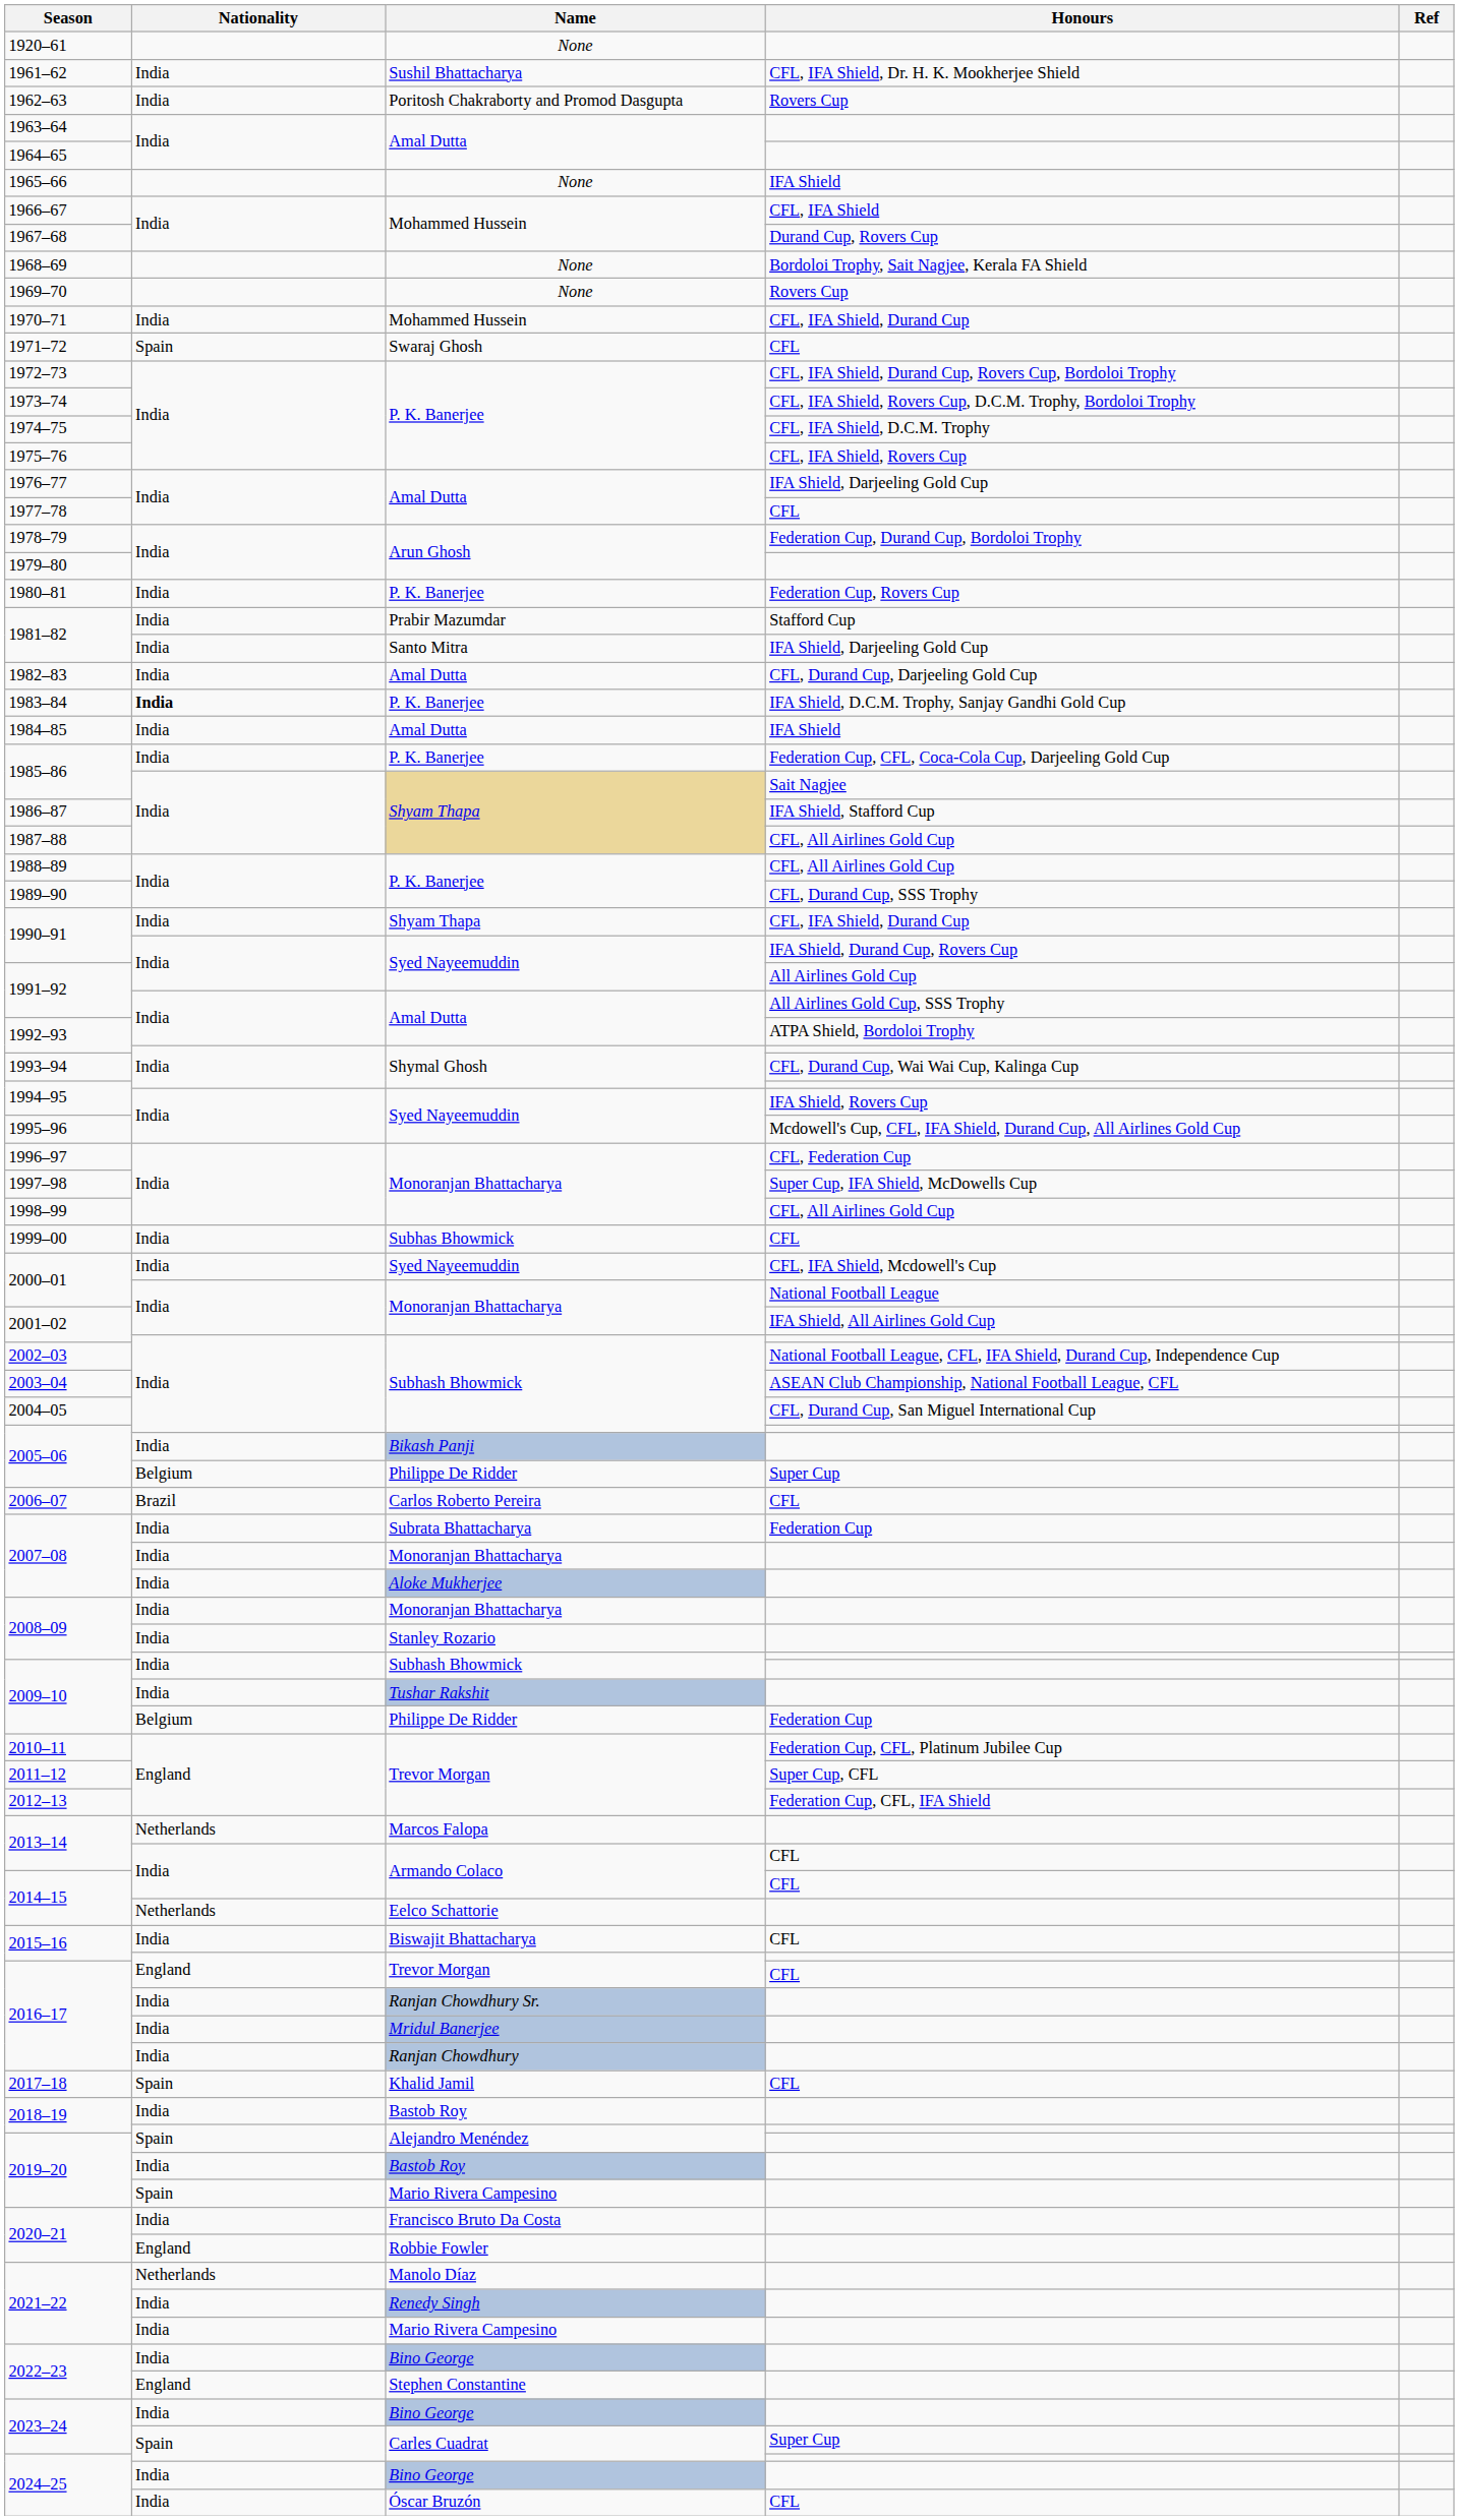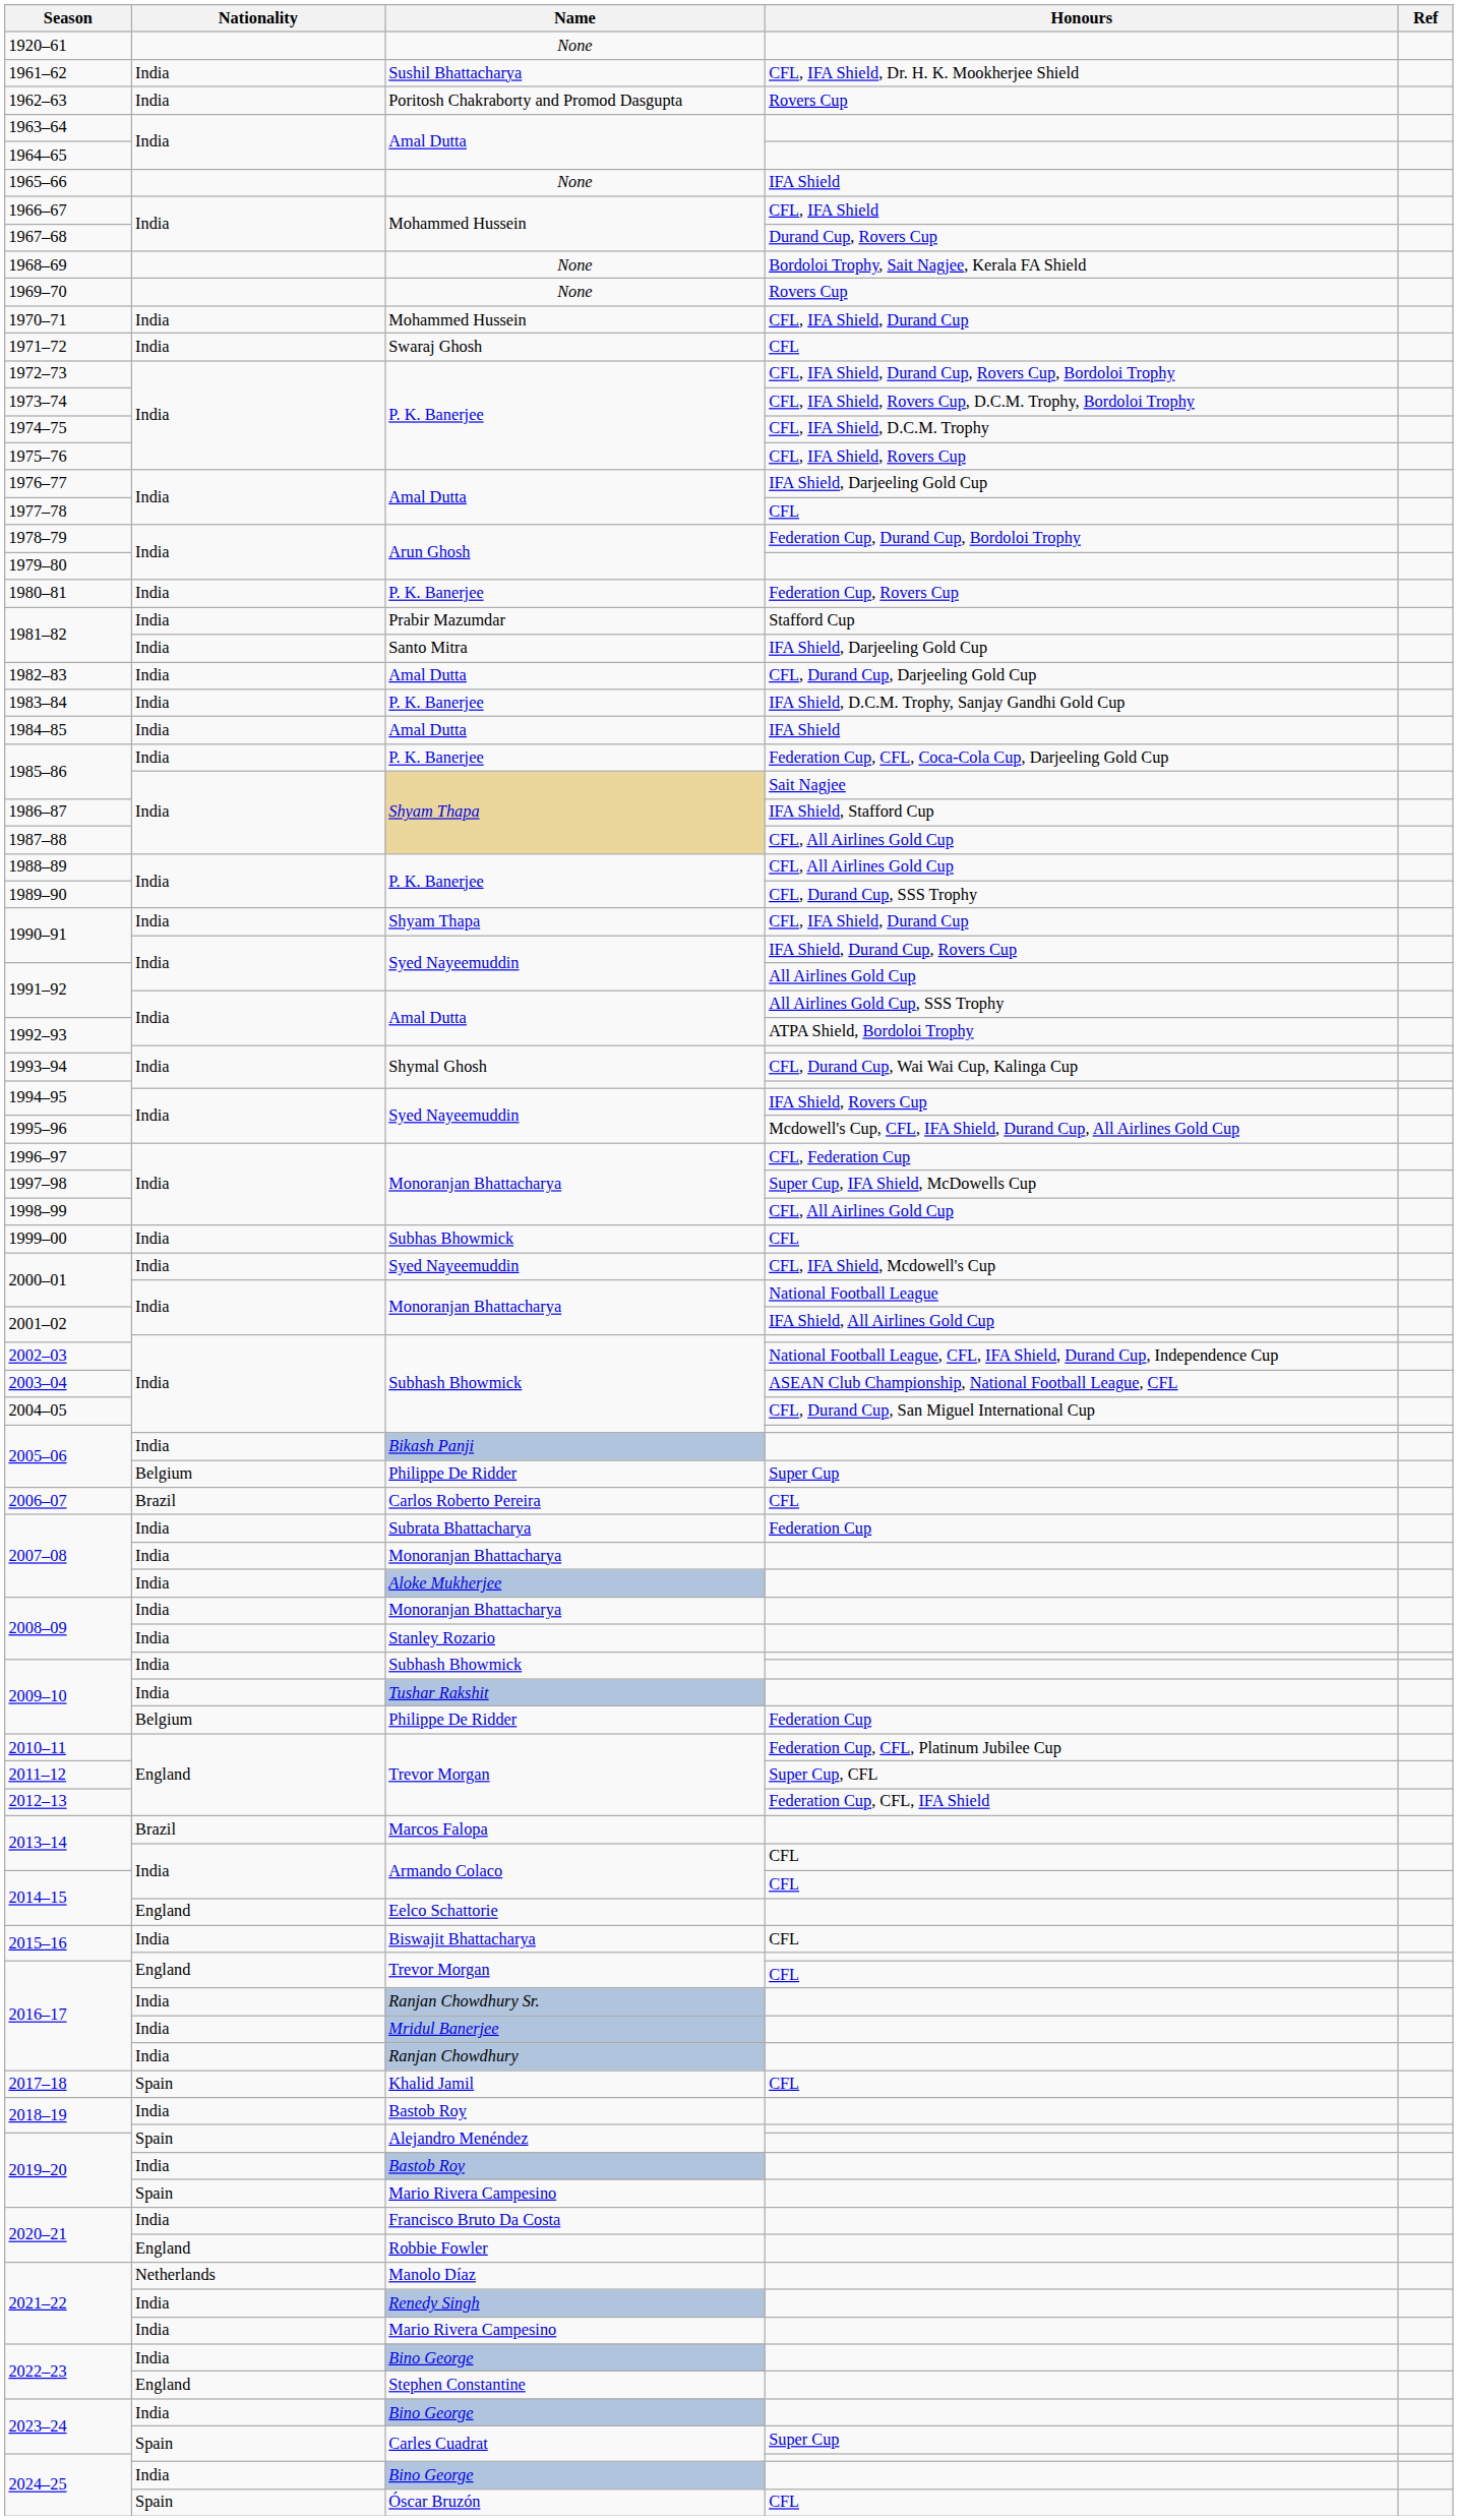1971–72 | Nationality: Spain -> India
1983–84 | Nationality: bold -> normal
2013–14 / Marcos Falopa | Nationality: Netherlands -> Brazil
2014–15 / Eelco Schattorie | Nationality: Netherlands -> England
2024–25 / Óscar Bruzón | Nationality: India -> Spain
